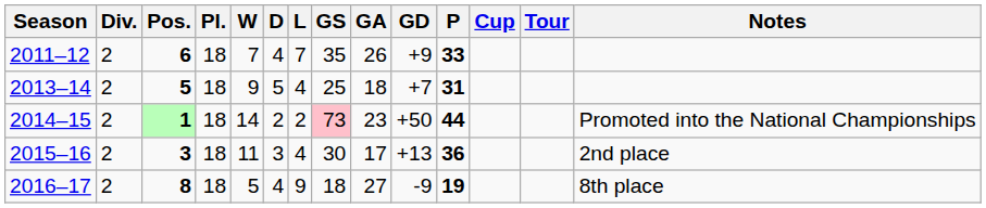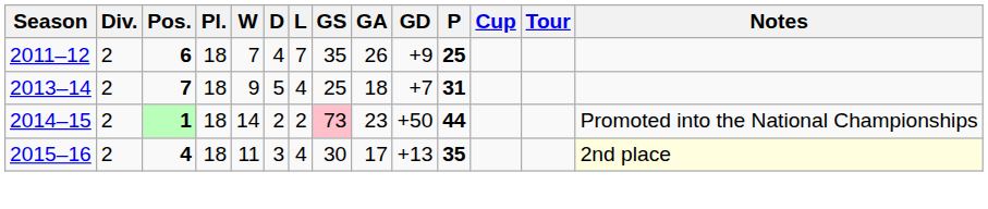2011–12 | P: 33 -> 25
2013–14 | Pos.: 5 -> 7
2015–16 | Pos.: 3 -> 4
2015–16 | P: 36 -> 35
2015–16 | Notes: no background -> lightyellow background
- row: 2016–17 | 2 | 8 | 18 | 5 | 4 | 9 | 18 | 27 | -9 | 19 | 8th place
